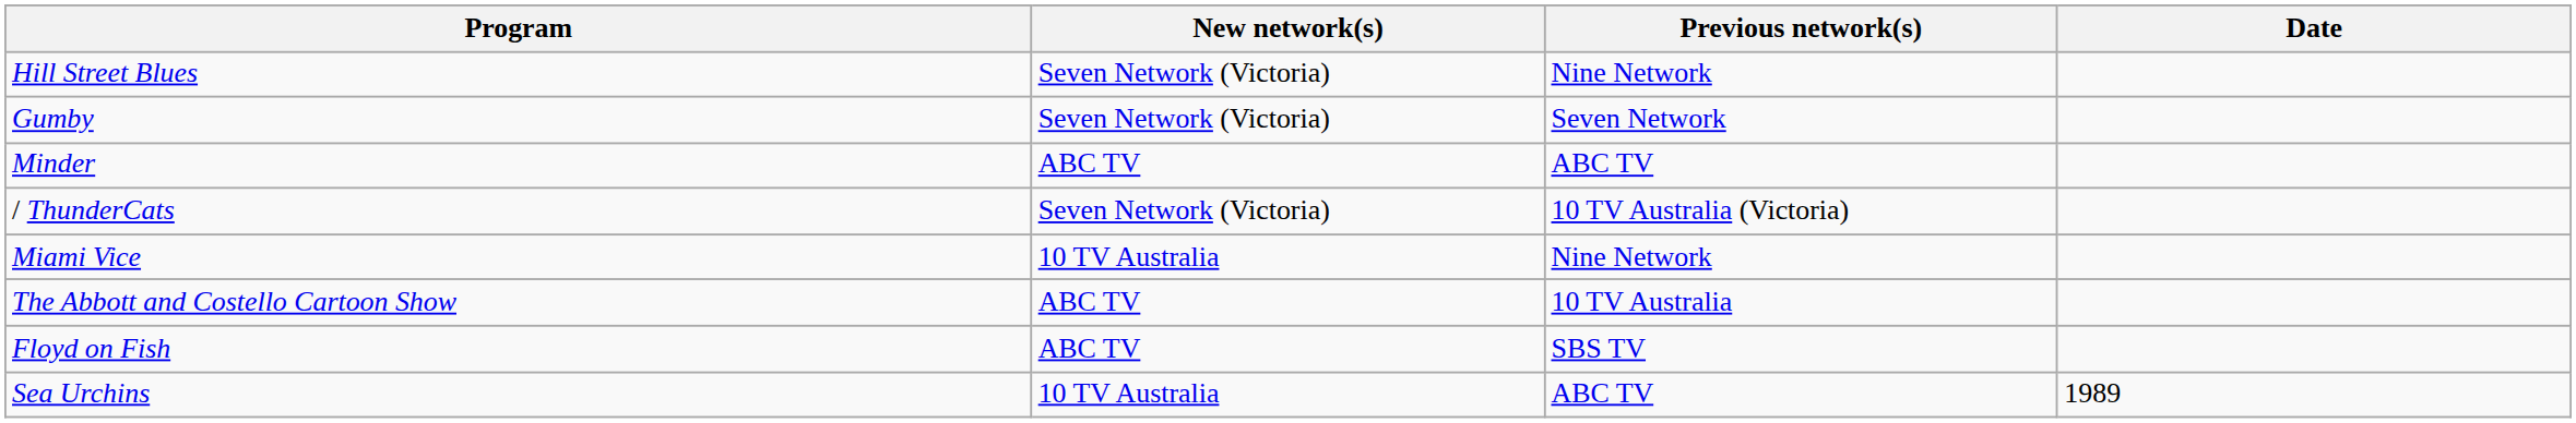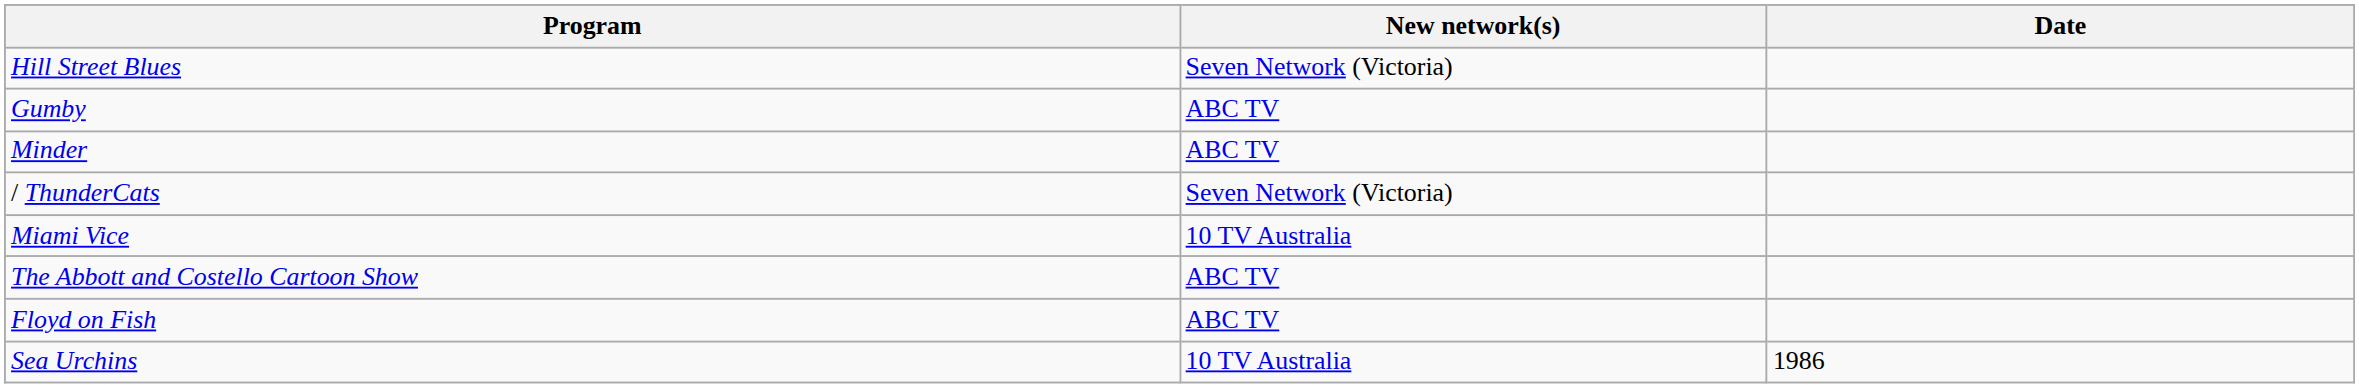- column: Previous network(s) | Nine Network | Seven Network | ABC TV | 10 TV Australia (Victoria) | Nine Network | 10 TV Australia | SBS TV | ABC TV
Gumby | New network(s): Seven Network (Victoria) -> ABC TV
Sea Urchins | Date: 1989 -> 1986
